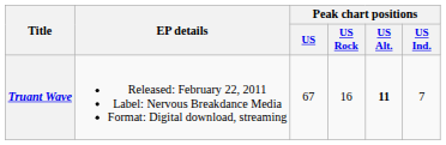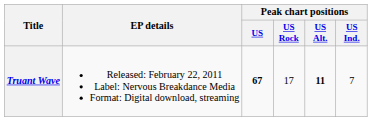Truant Wave | Peak chart positions / US: normal -> bold
Truant Wave | Peak chart positions / US Rock: 16 -> 17
